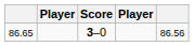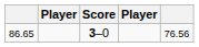86.65 | column 5: 86.56 -> 76.56
